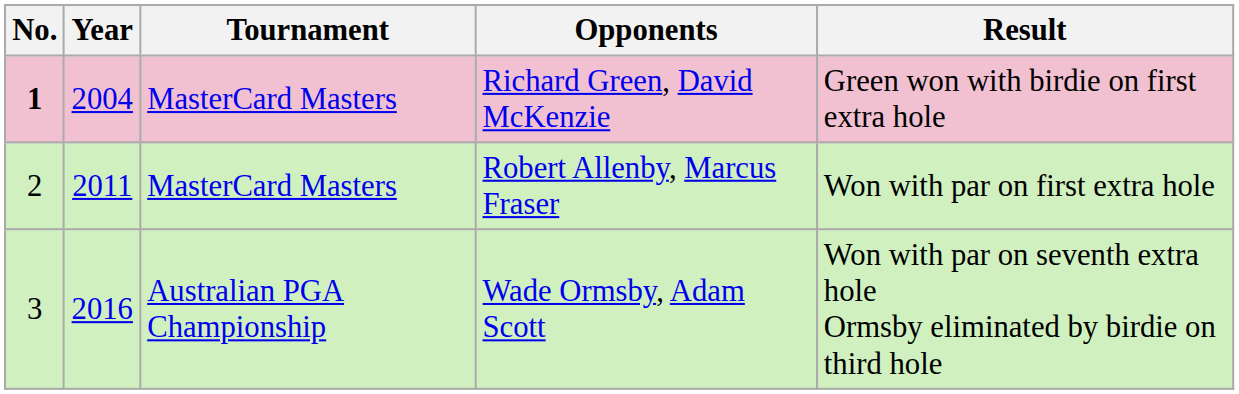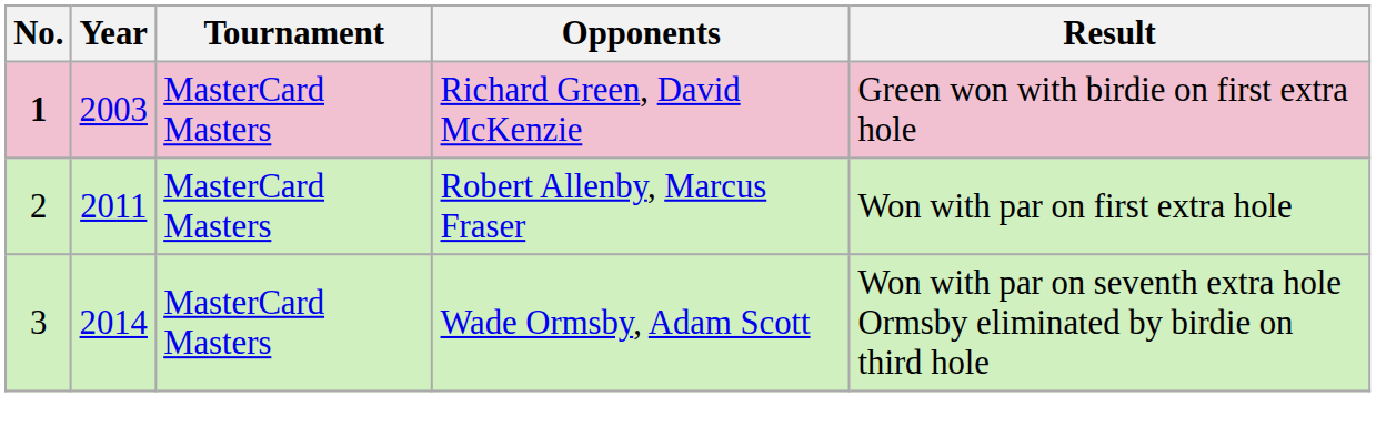Richard Green, David McKenzie | Year: 2004 -> 2003
Wade Ormsby, Adam Scott | Year: 2016 -> 2014
Wade Ormsby, Adam Scott | Tournament: Australian PGA Championship -> MasterCard Masters
